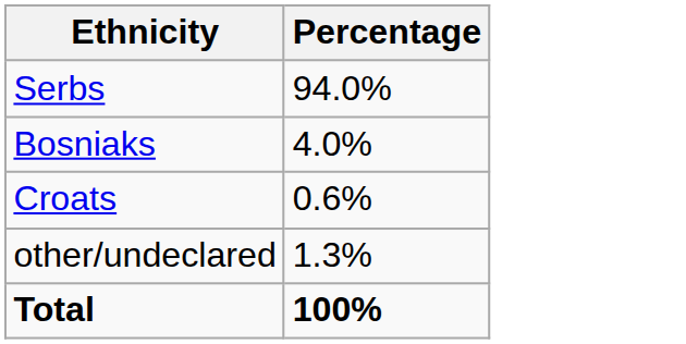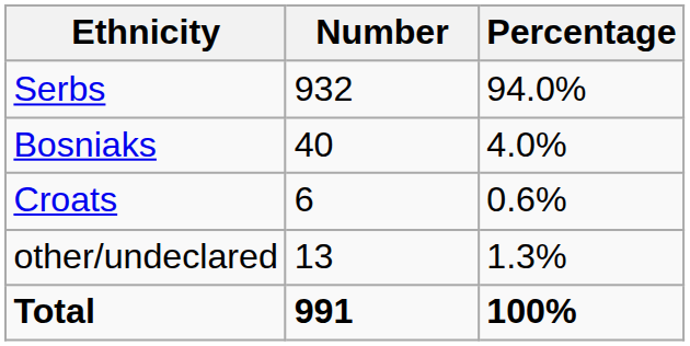+ column: Number | 932 | 40 | 6 | 13 | 991
